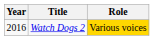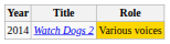Watch Dogs 2 | Year: 2016 -> 2014
